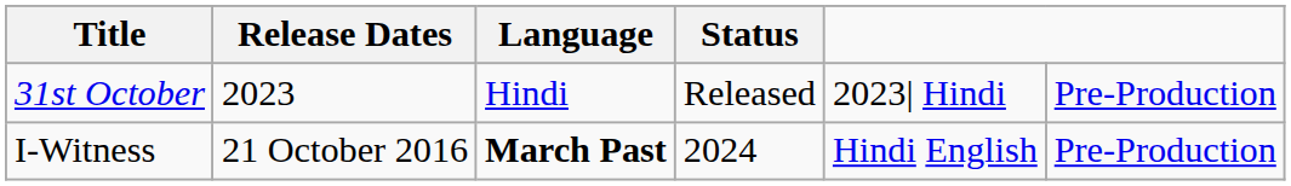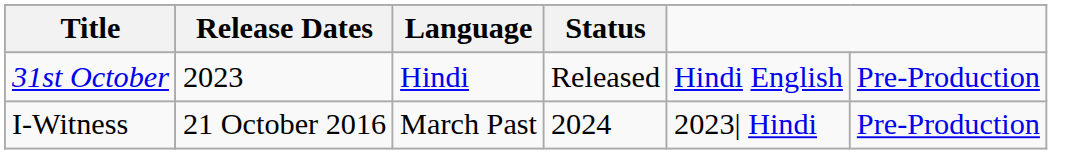31st October | column 5: 2023| Hindi -> Hindi English
I-Witness | Language: bold -> normal
I-Witness | column 5: Hindi English -> 2023| Hindi
